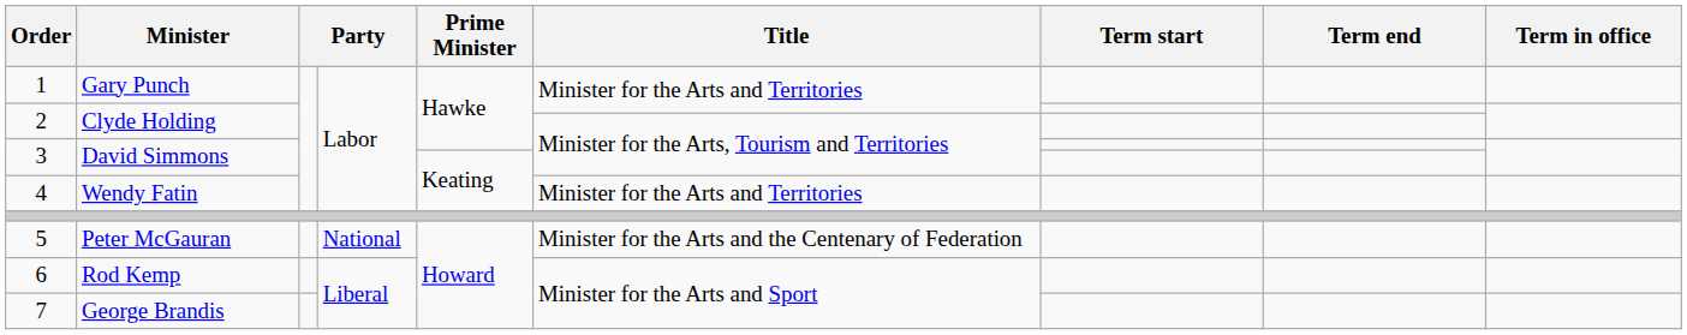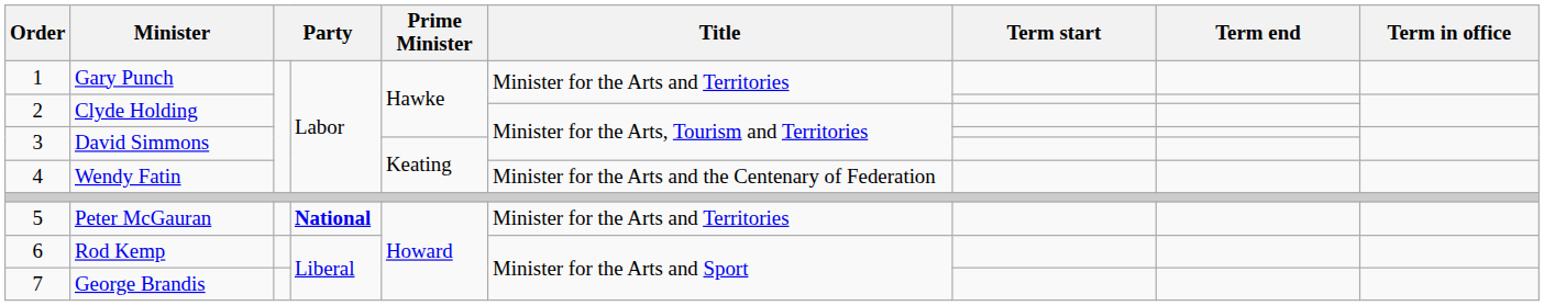4 | Title: Minister for the Arts and Territories -> Minister for the Arts and the Centenary of Federation
5 | column 4: normal -> bold
5 | Title: Minister for the Arts and the Centenary of Federation -> Minister for the Arts and Territories
